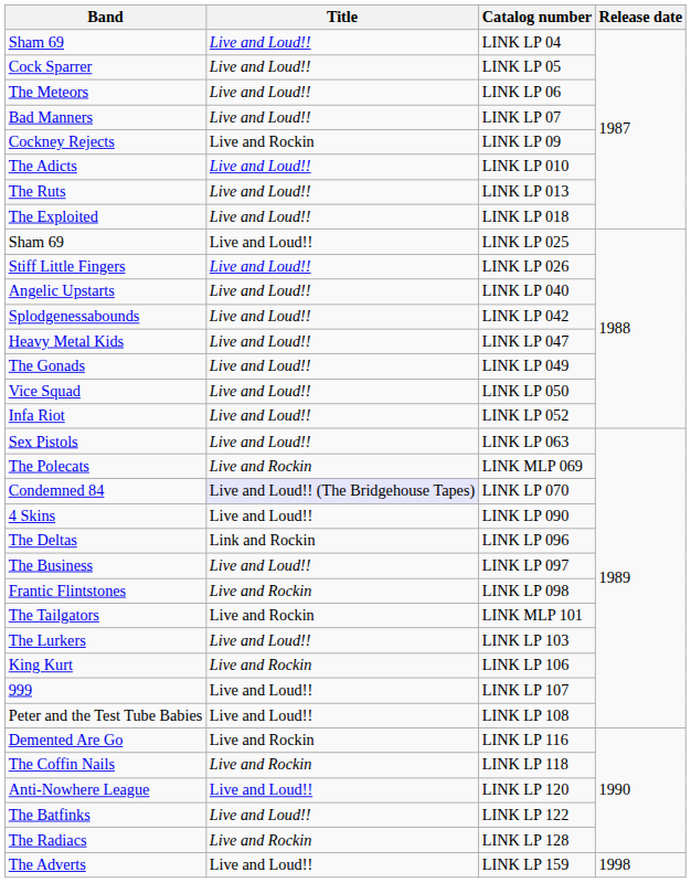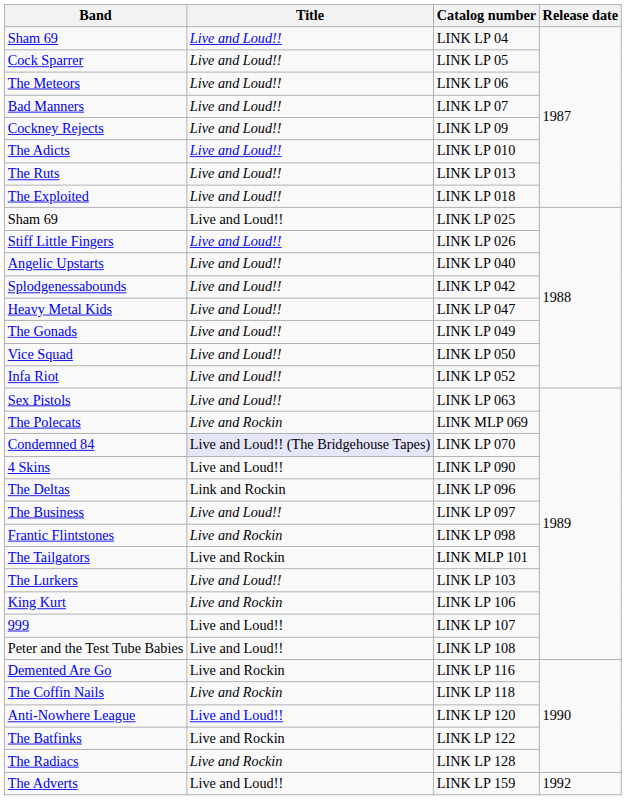LINK LP 09 | Title: Live and Rockin -> Live and Loud!!
LINK LP 122 | Title: Live and Loud!! -> Live and Rockin
LINK LP 159 | Release date: 1998 -> 1992
